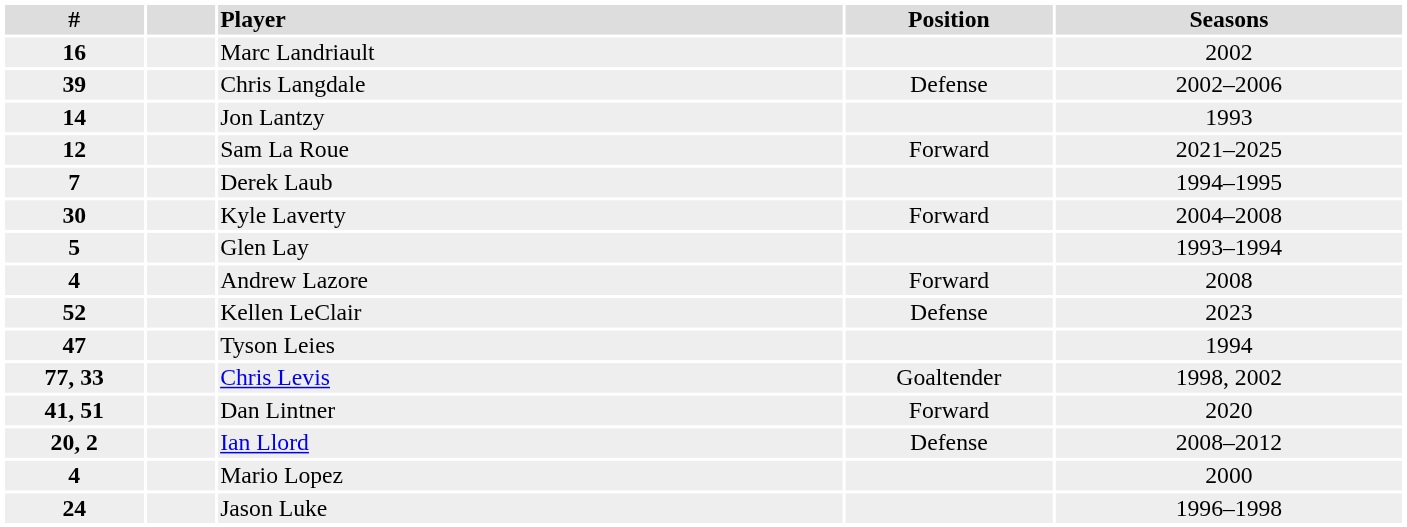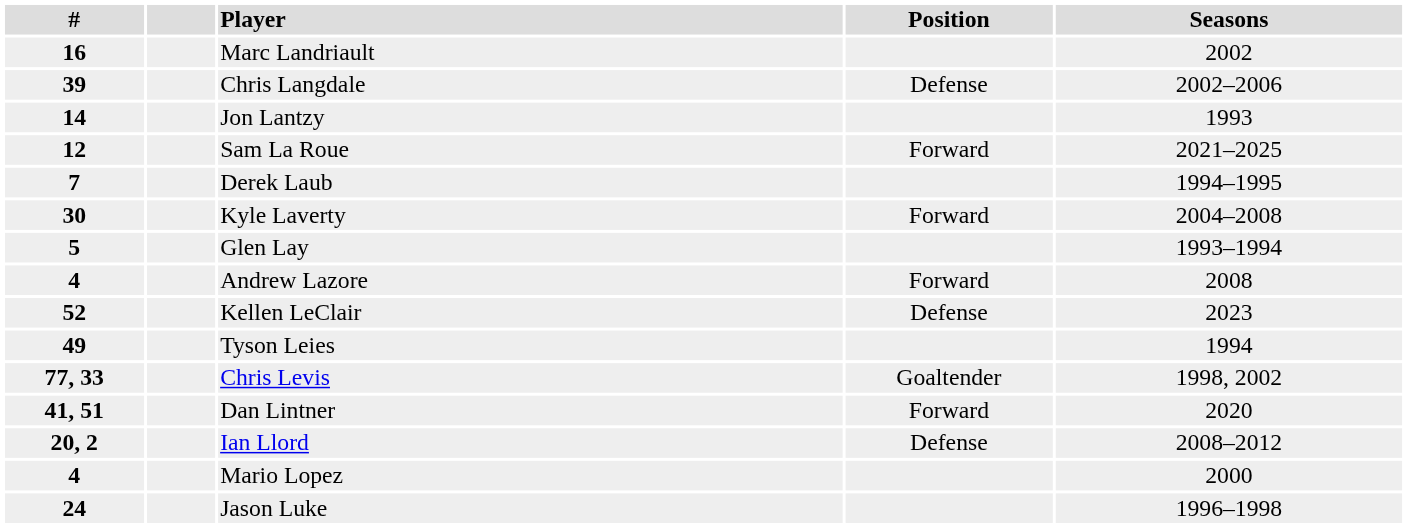Tyson Leies | #: 47 -> 49
